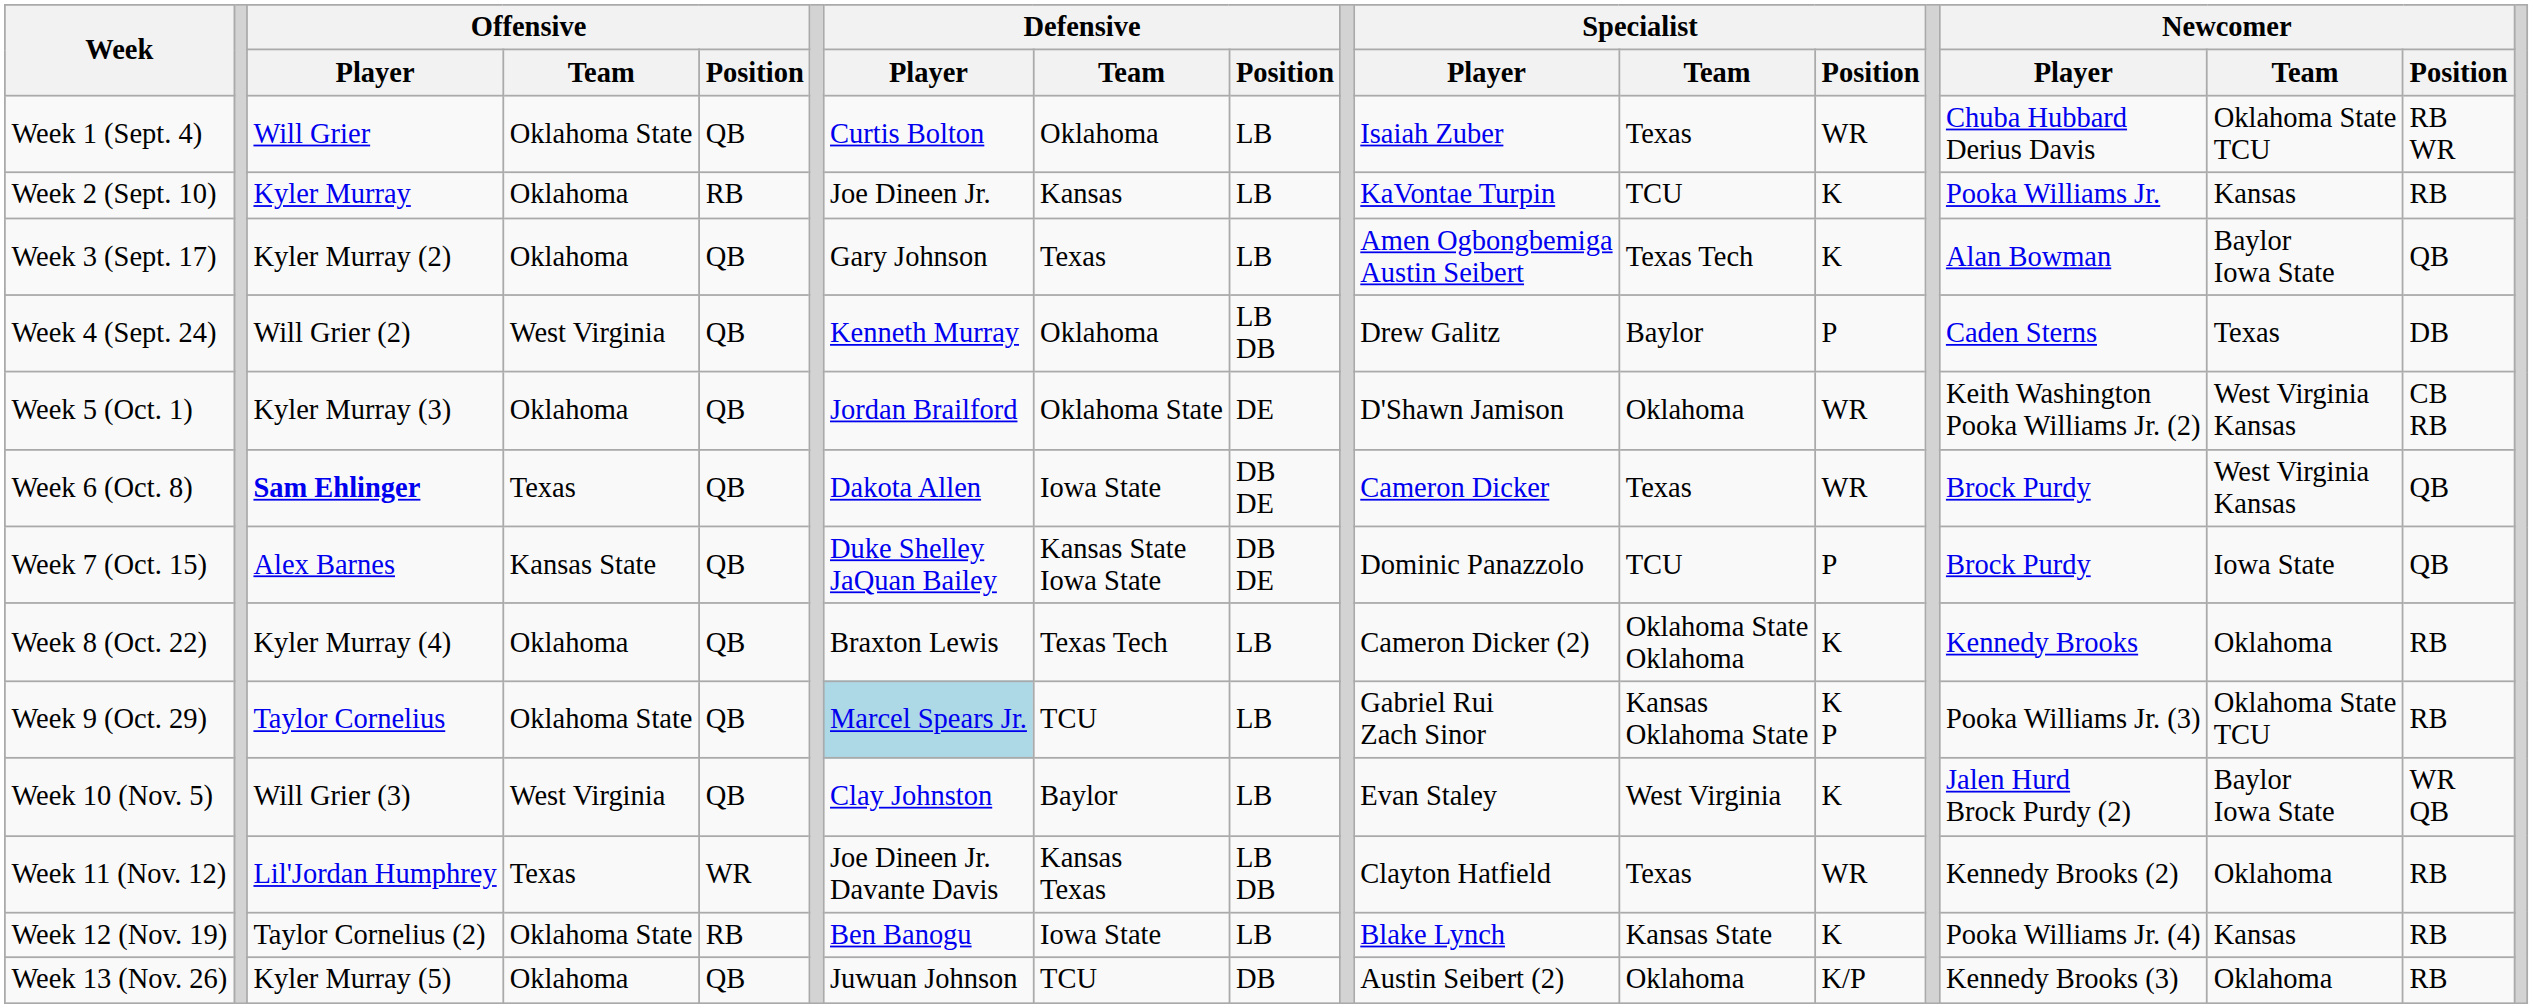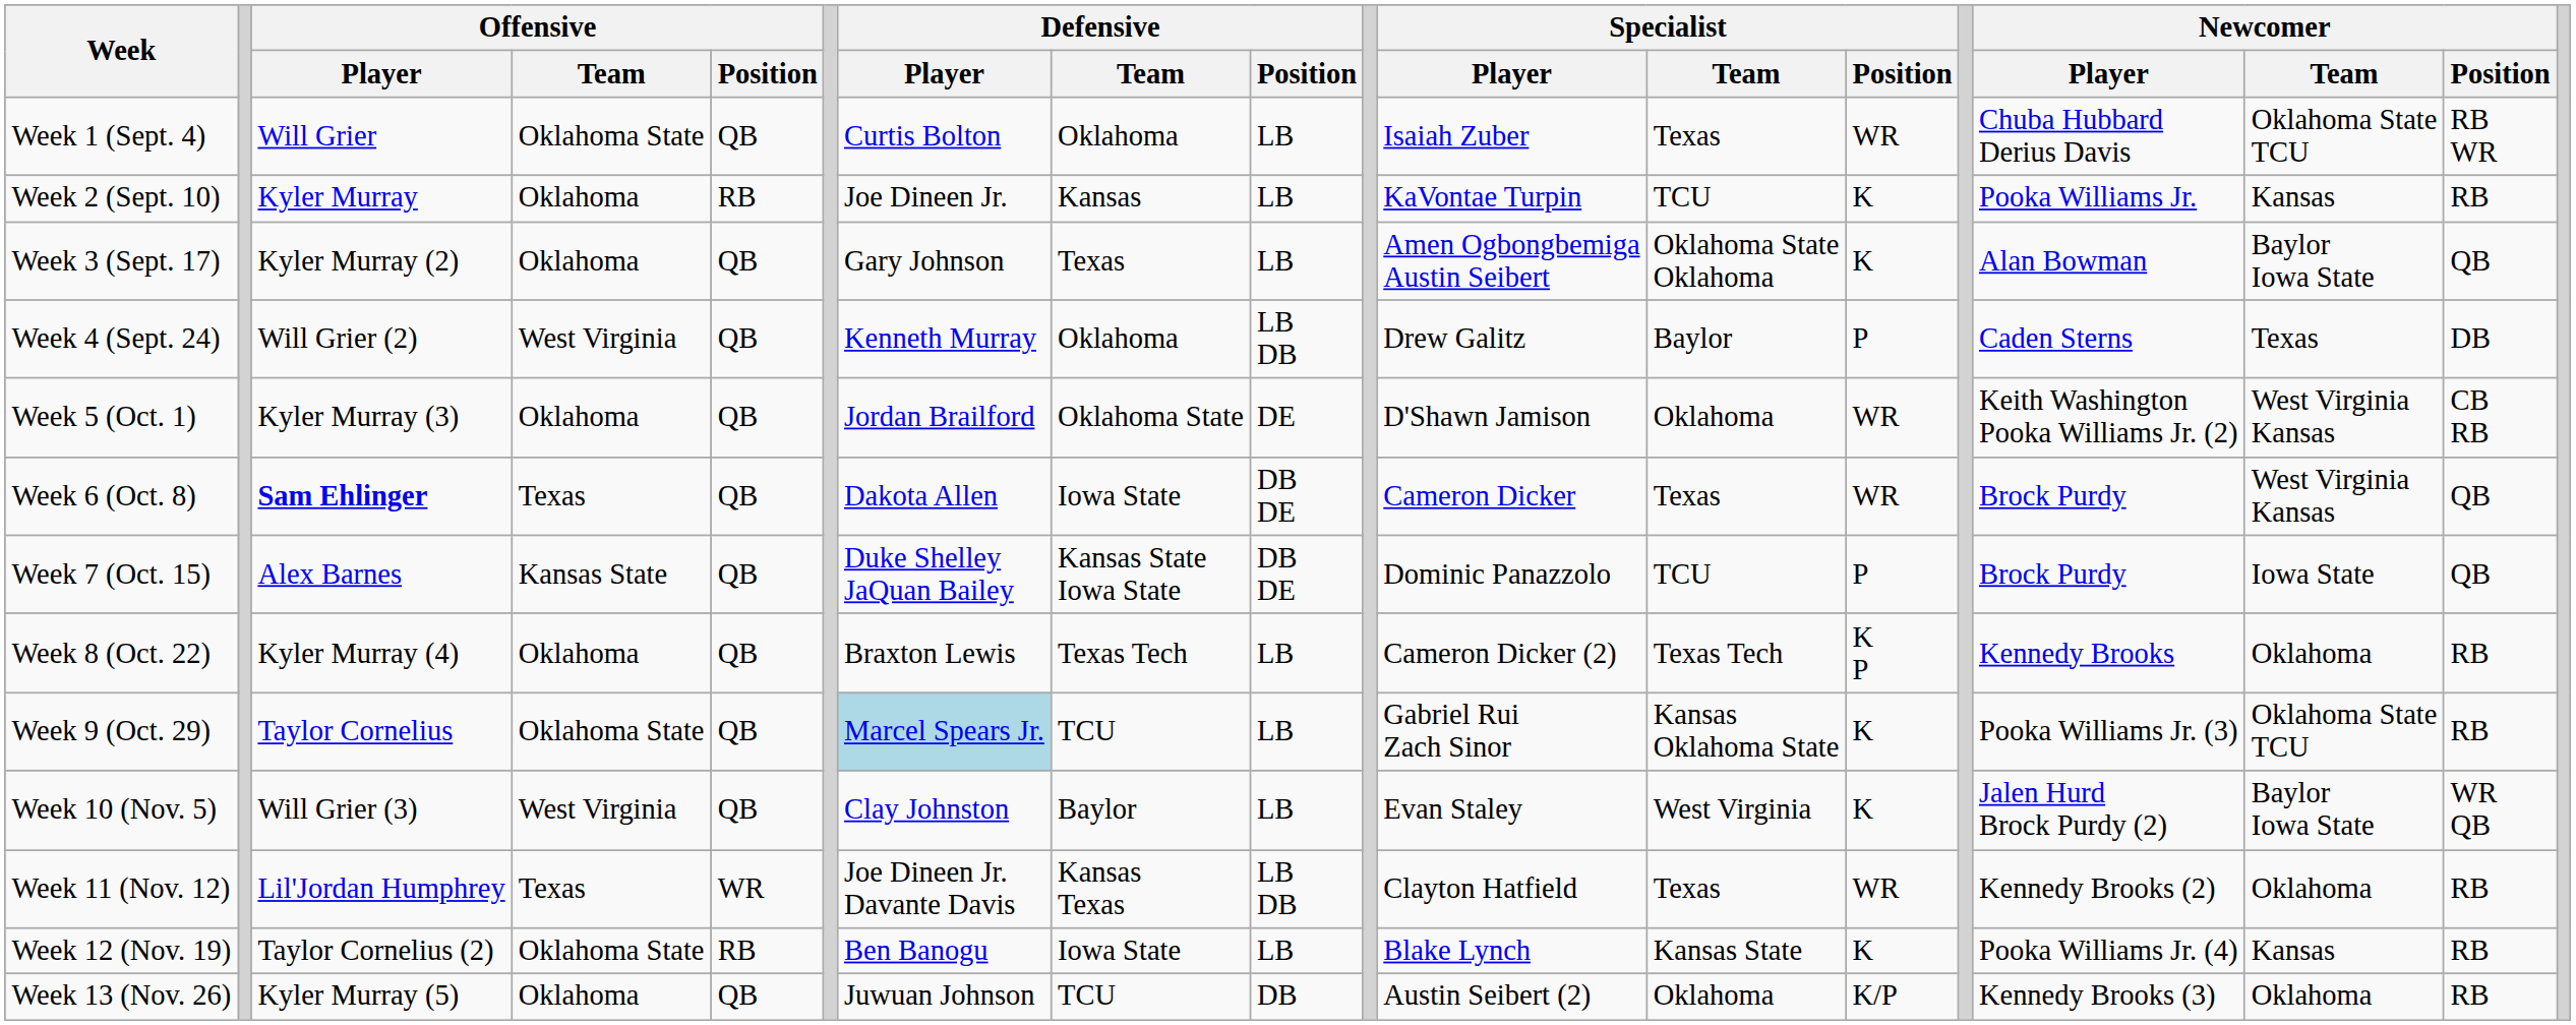Week 3 (Sept. 17) | Specialist / Team: Texas Tech -> Oklahoma State Oklahoma
Week 8 (Oct. 22) | Specialist / Team: Oklahoma State Oklahoma -> Texas Tech
Week 8 (Oct. 22) | Specialist / Position: K -> K P
Week 9 (Oct. 29) | Specialist / Position: K P -> K
